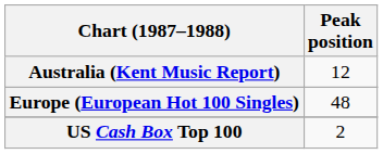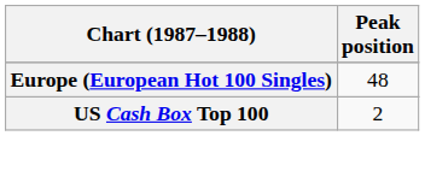- row: Australia (Kent Music Report) | 12
